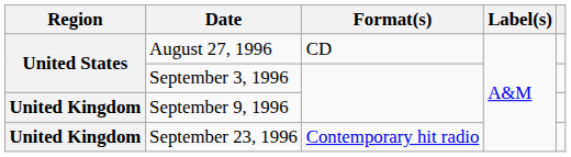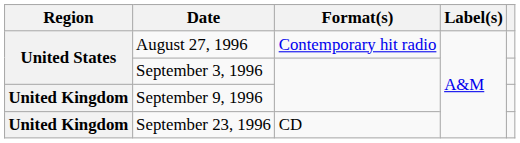August 27, 1996 | Format(s): CD -> Contemporary hit radio
September 23, 1996 | Format(s): Contemporary hit radio -> CD
